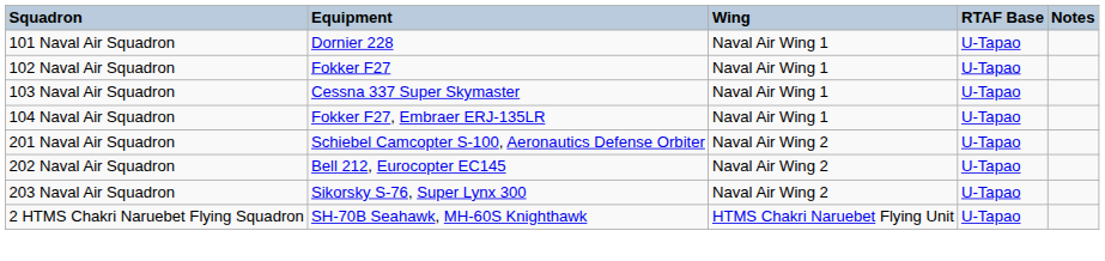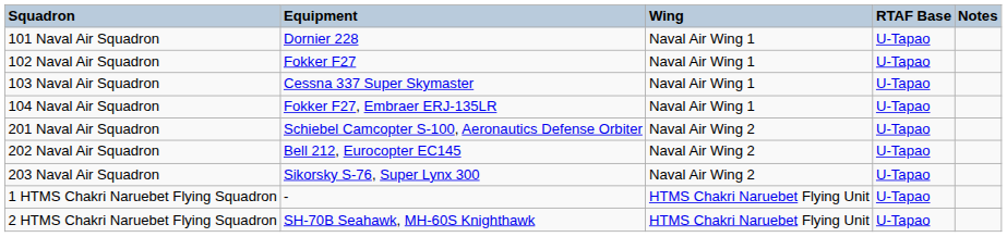+ row: 1 HTMS Chakri Naruebet Flying Squadron | - | HTMS Chakri Naruebet Flying Unit | U-Tapao
